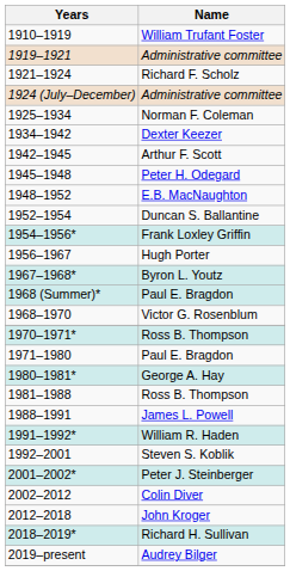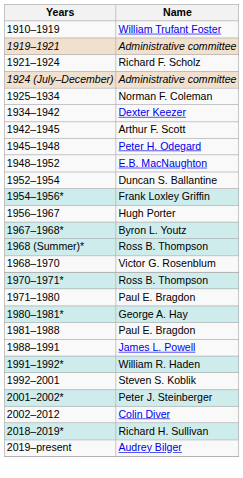1968 (Summer)* | Name: Paul E. Bragdon -> Ross B. Thompson
1981–1988 | Name: Ross B. Thompson -> Paul E. Bragdon
- row: 2012–2018 | John Kroger
